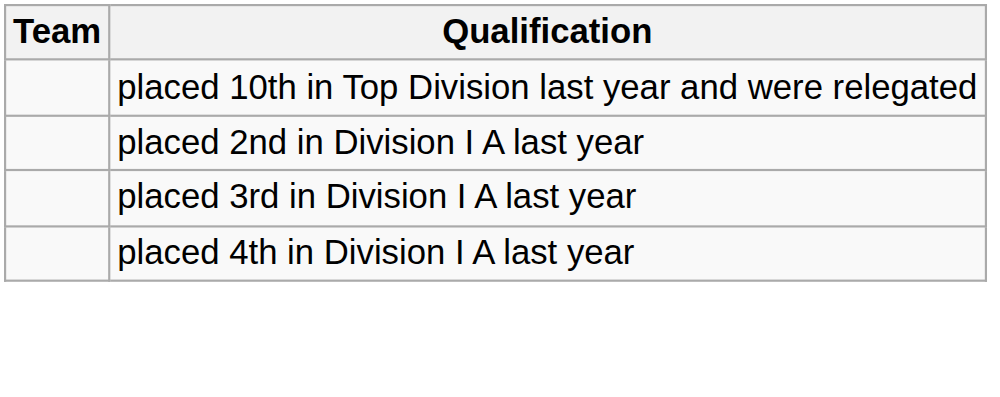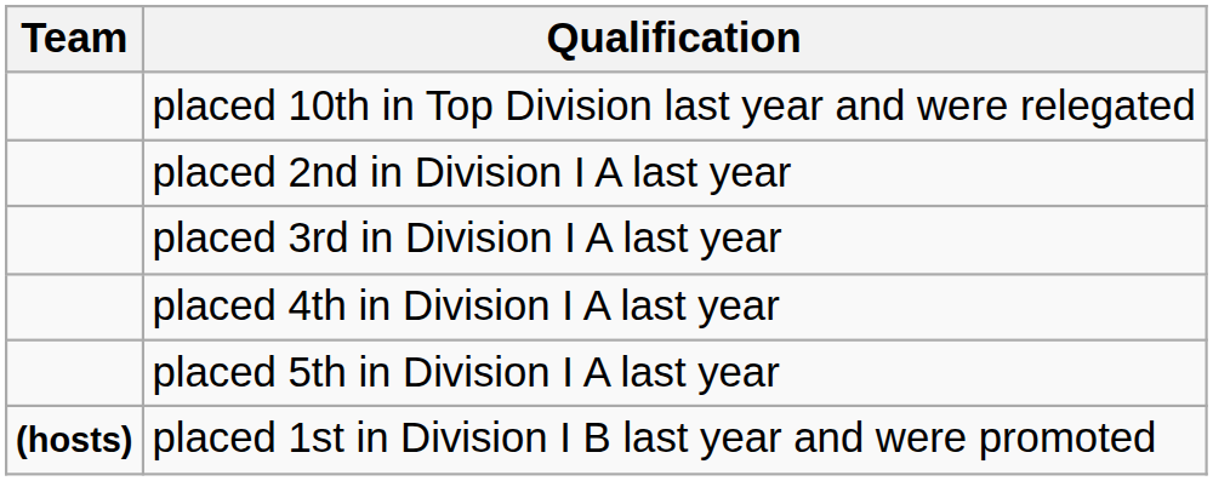+ row: placed 5th in Division I A last year
+ row: (hosts) | placed 1st in Division I B last year and were promoted
